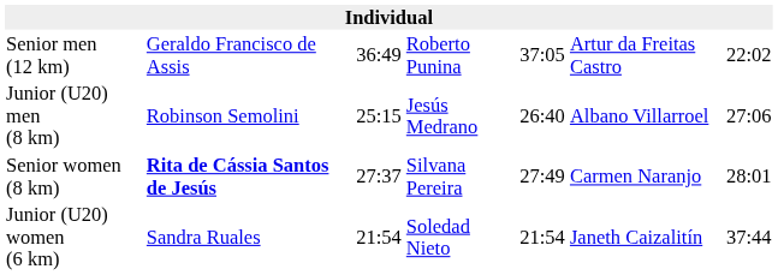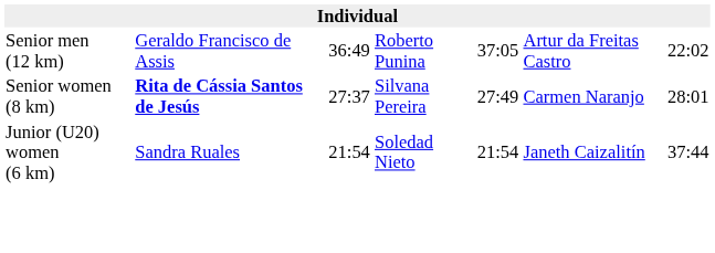- row: Junior (U20) men (8 km) | Robinson Semolini | 25:15 | Jesús Medrano | 26:40 | Albano Villarroel | 27:06
